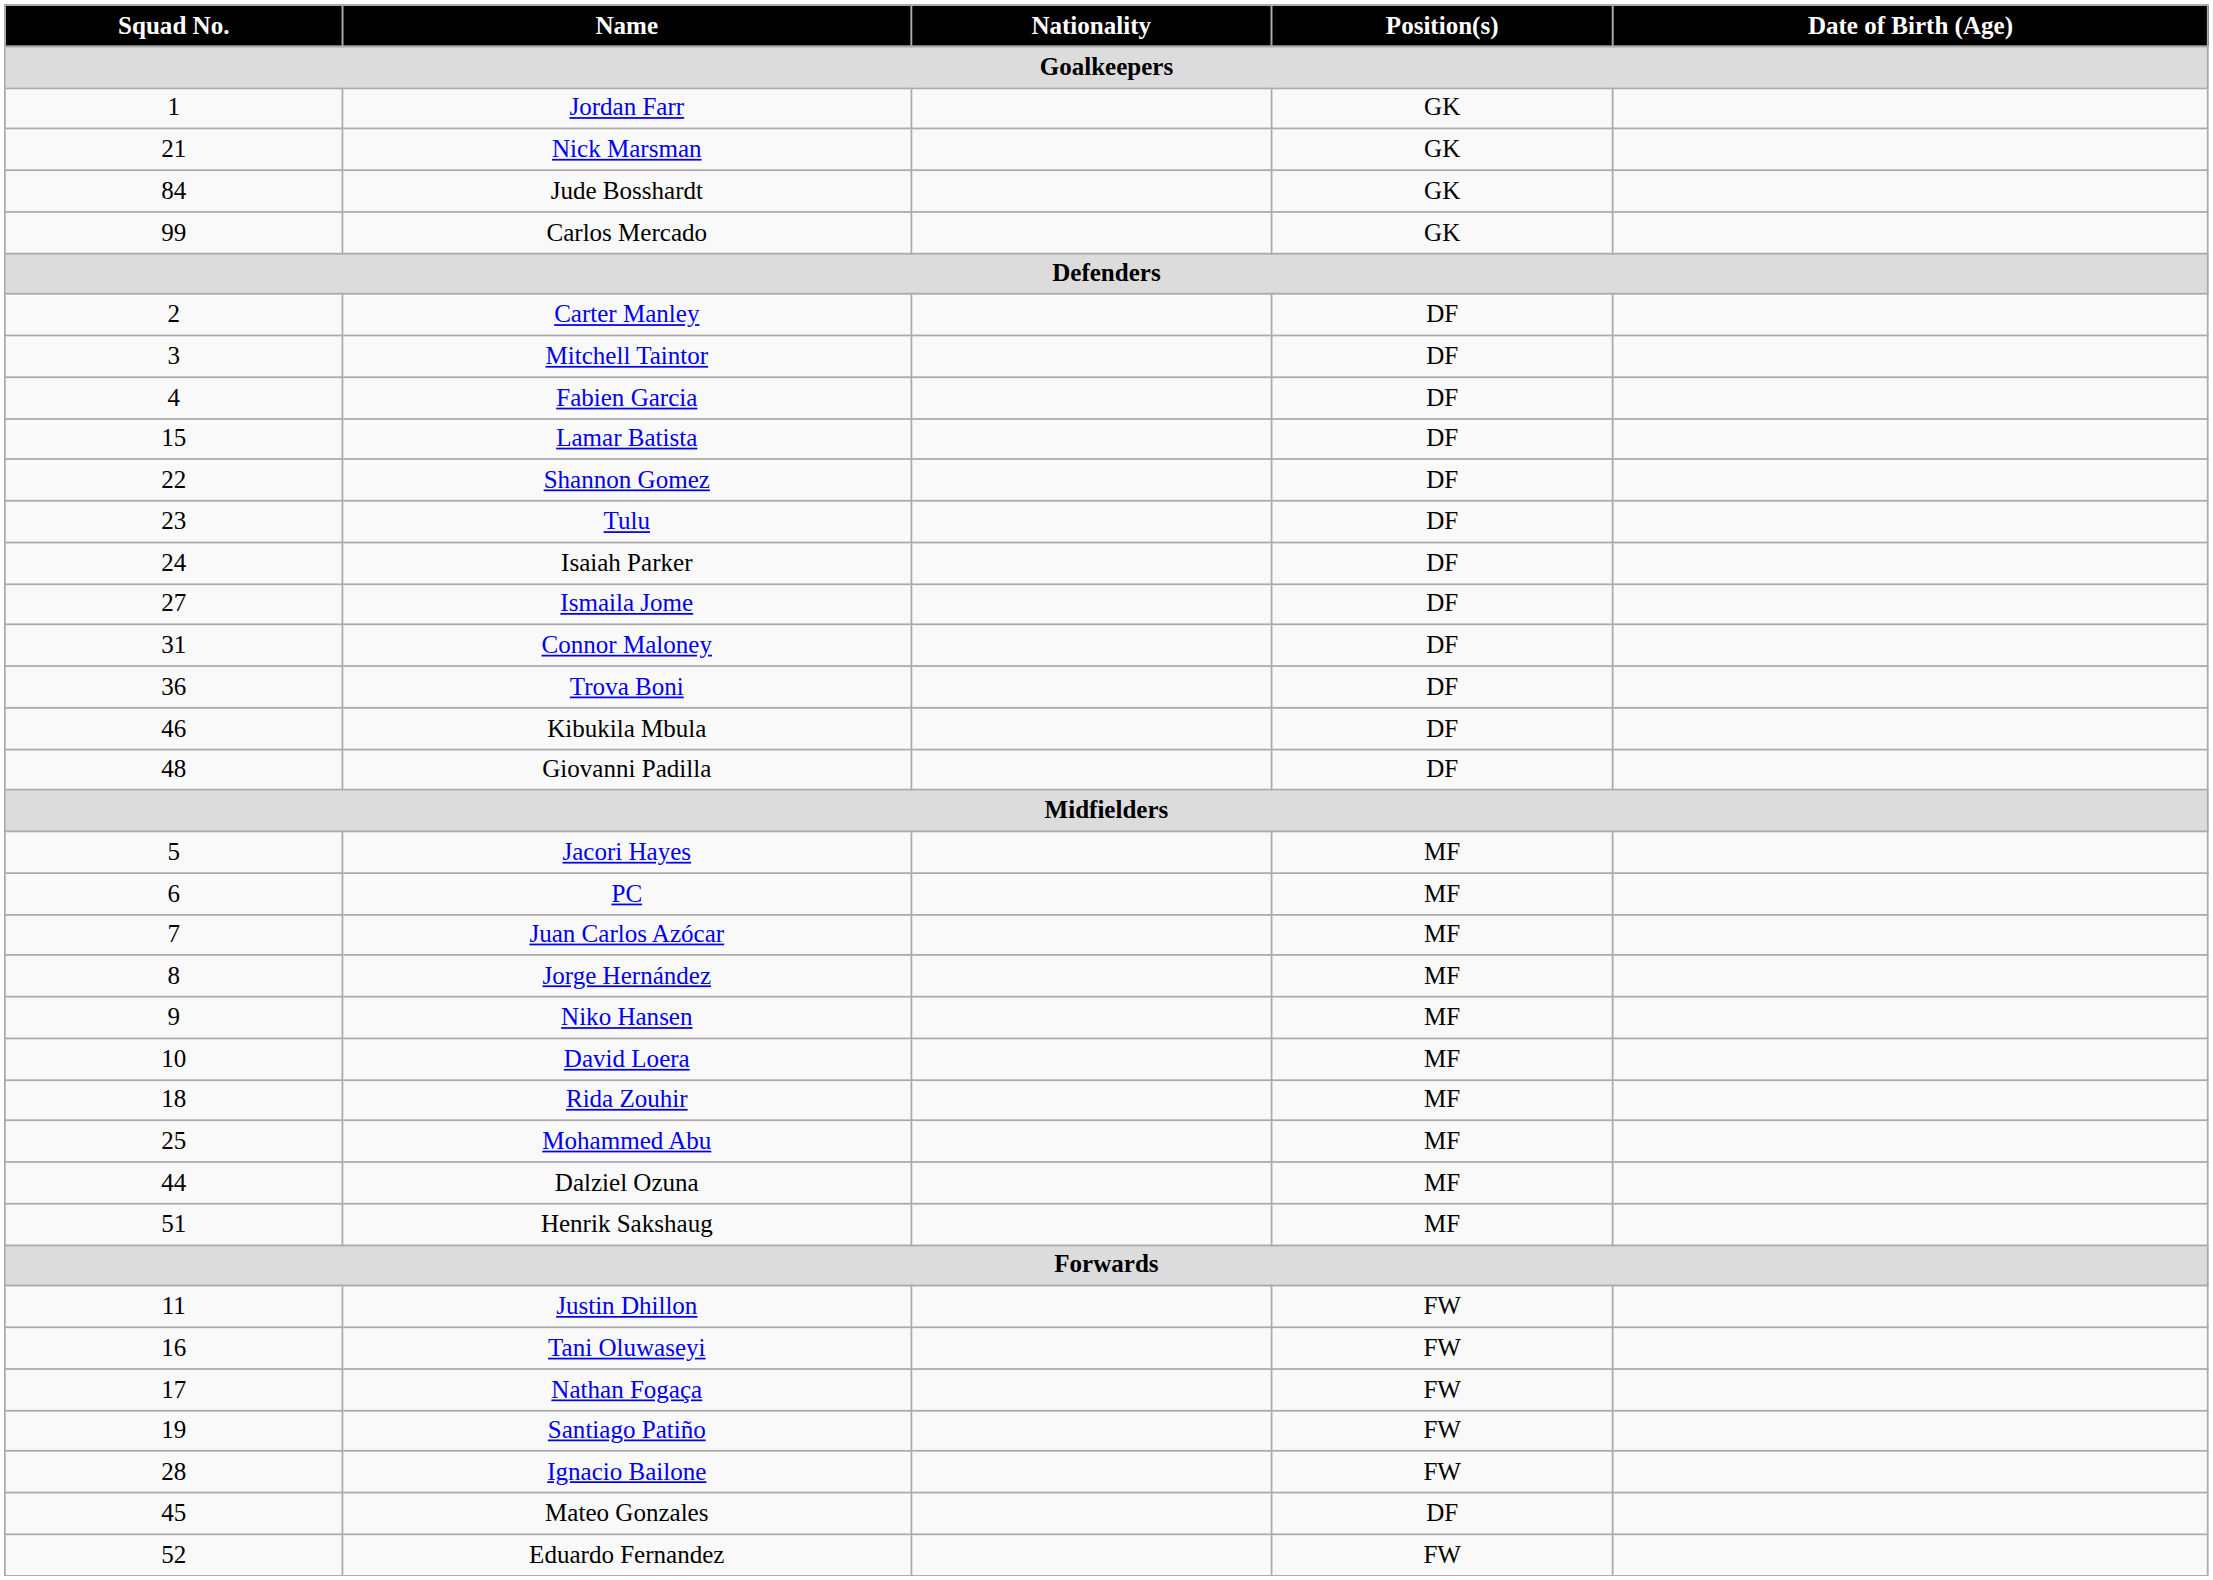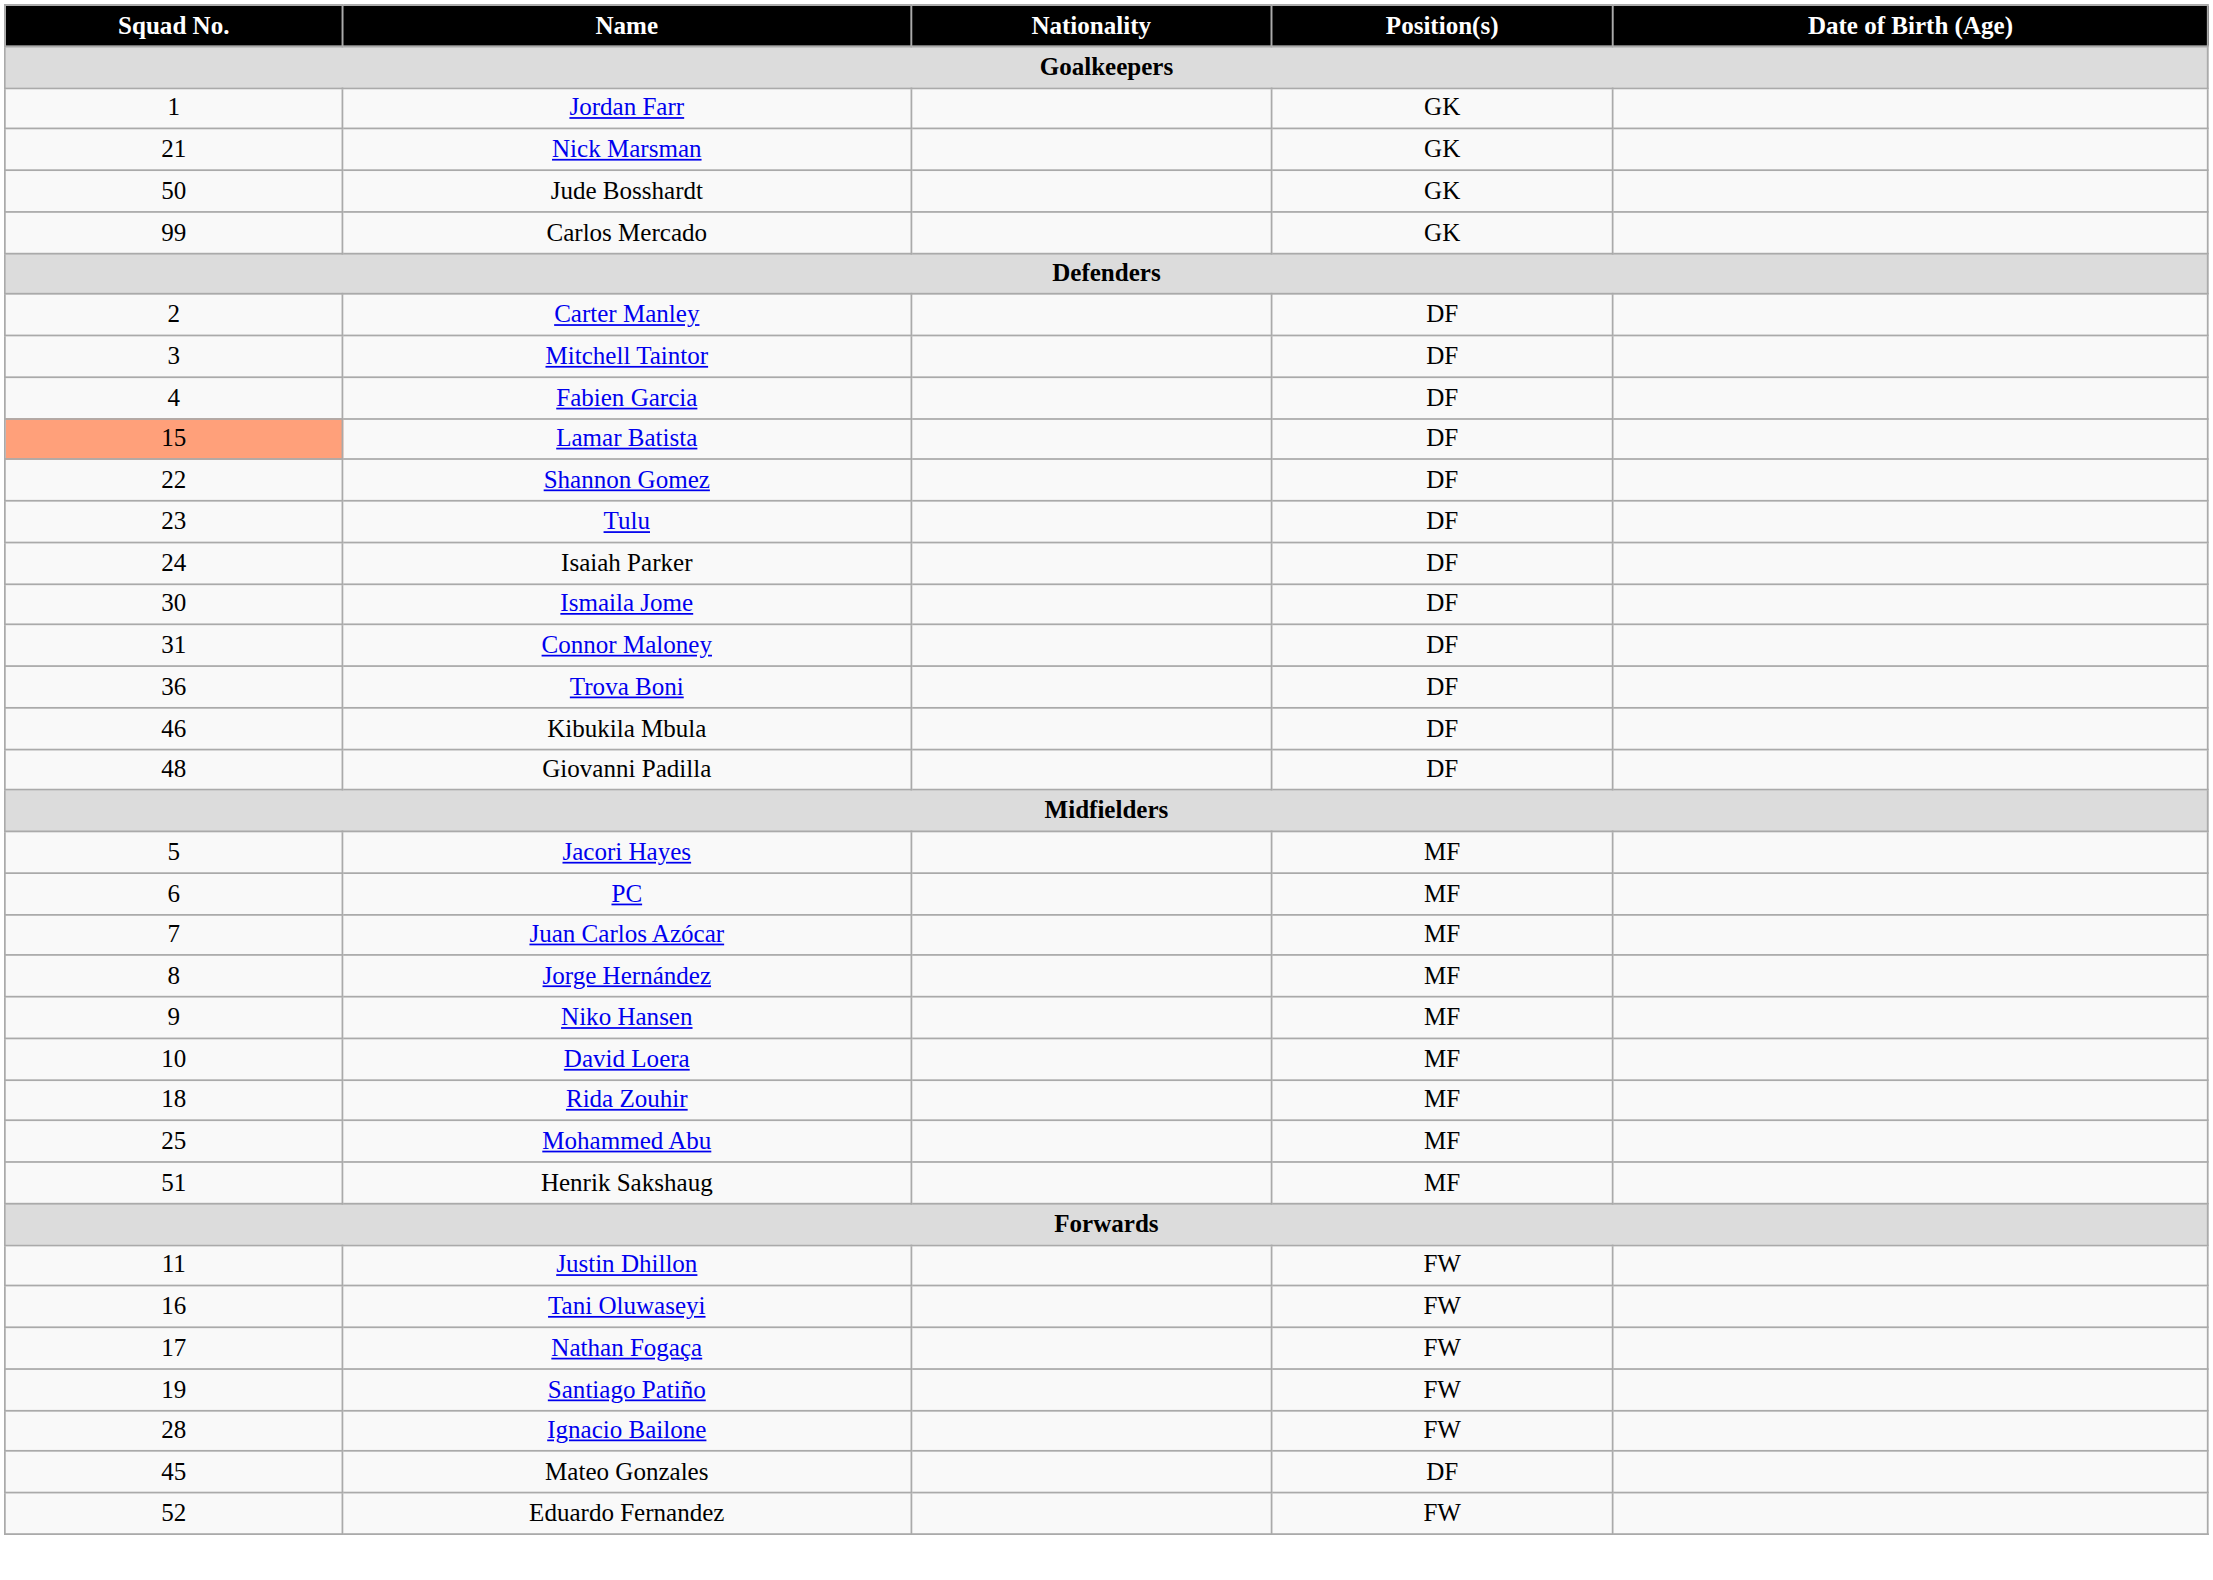Jude Bosshardt | Squad No.: 84 -> 50
Lamar Batista | Squad No.: no background -> lightsalmon background
Ismaila Jome | Squad No.: 27 -> 30
- row: 44 | Dalziel Ozuna | MF
